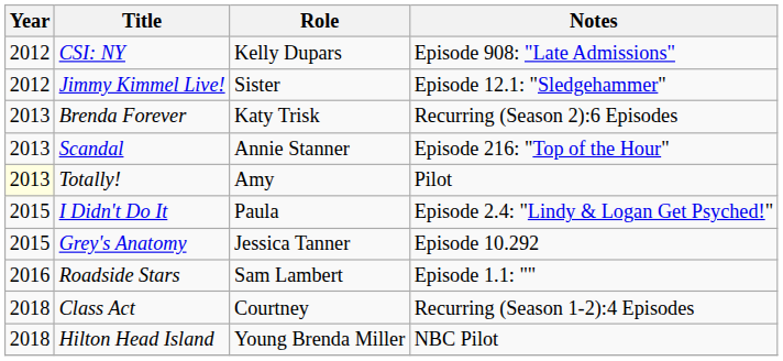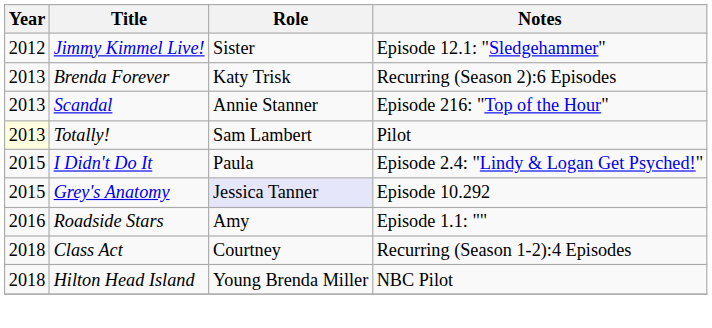- row: 2012 | CSI: NY | Kelly Dupars | Episode 908: "Late Admissions"
Totally! | Role: Amy -> Sam Lambert
Grey's Anatomy | Role: no background -> lavender background
Roadside Stars | Role: Sam Lambert -> Amy
